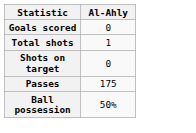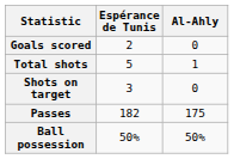+ column: Espérance de Tunis | 2 | 5 | 3 | 182 | 50%
